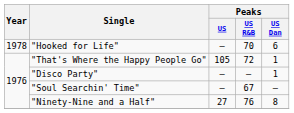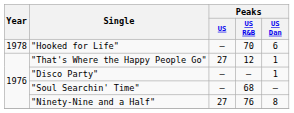"That's Where the Happy People Go" | Peaks / US: 105 -> 27
"That's Where the Happy People Go" | Peaks / US R&B: 72 -> 12
"Soul Searchin' Time" | Peaks / US R&B: 67 -> 68
